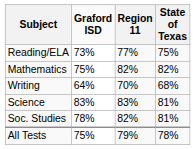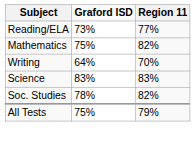- column: State of Texas | 75% | 82% | 68% | 81% | 81% | 78%
